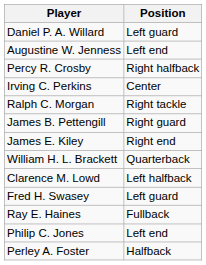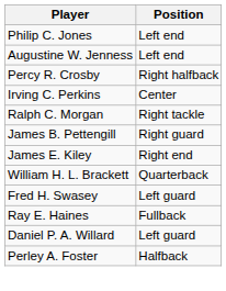rows swapped: Philip C. Jones <-> Daniel P. A. Willard
- row: Clarence M. Lowd | Left halfback
